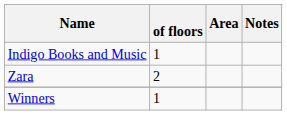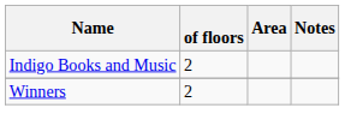Indigo Books and Music | of floors: 1 -> 2
- row: Zara | 2
Winners | of floors: 1 -> 2
